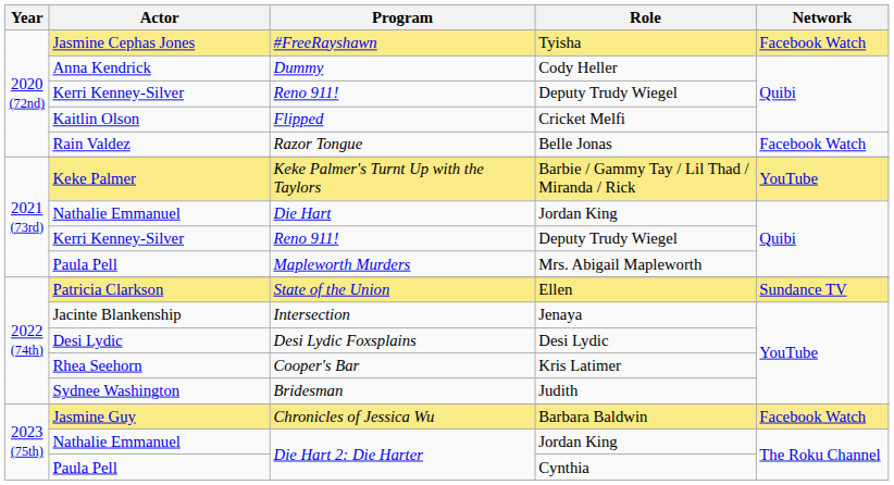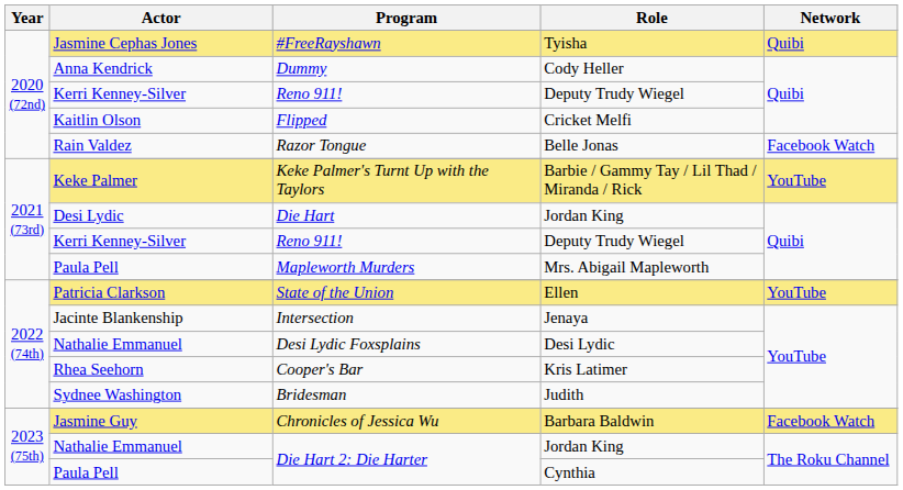#FreeRayshawn | Network: Facebook Watch -> Quibi
Die Hart | Actor: Nathalie Emmanuel -> Desi Lydic
State of the Union | Network: Sundance TV -> YouTube
Desi Lydic Foxsplains | Actor: Desi Lydic -> Nathalie Emmanuel
